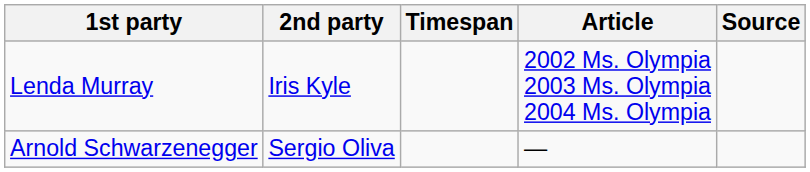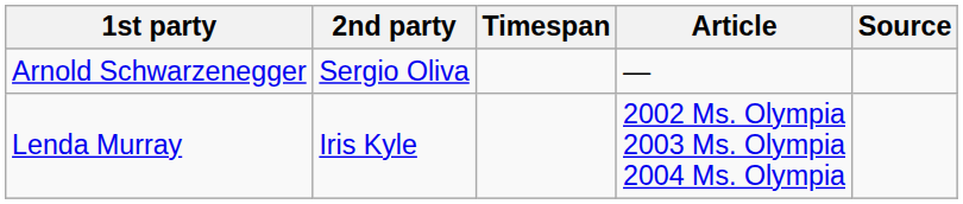rows swapped: Arnold Schwarzenegger <-> Lenda Murray
